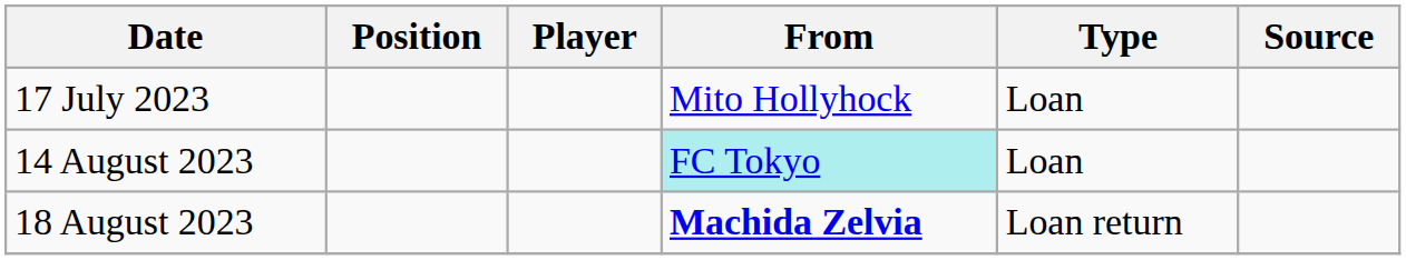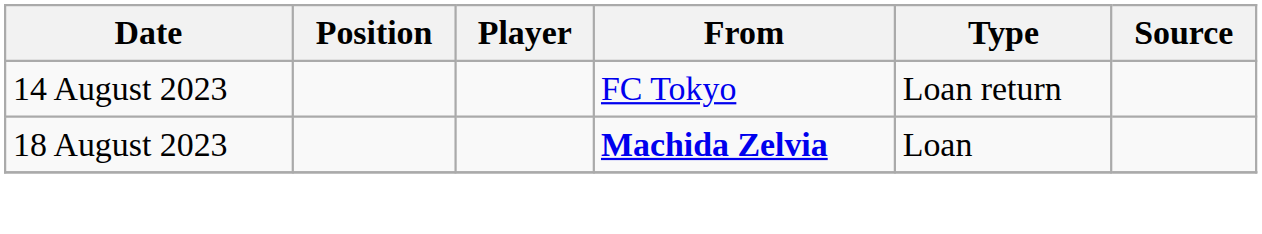- row: 17 July 2023 | Mito Hollyhock | Loan
14 August 2023 | From: paleturquoise background -> no background
14 August 2023 | Type: Loan -> Loan return
18 August 2023 | Type: Loan return -> Loan
